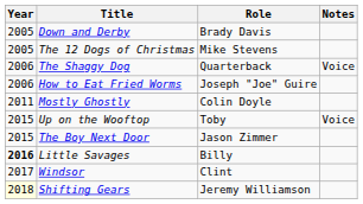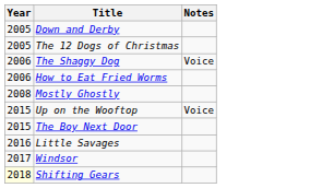- column: Role | Brady Davis | Mike Stevens | Quarterback | Joseph "Joe" Guire | Colin Doyle | Toby | Jason Zimmer | Billy | Clint | Jeremy Williamson
Mostly Ghostly | Year: 2011 -> 2008
Little Savages | Year: bold -> normal
